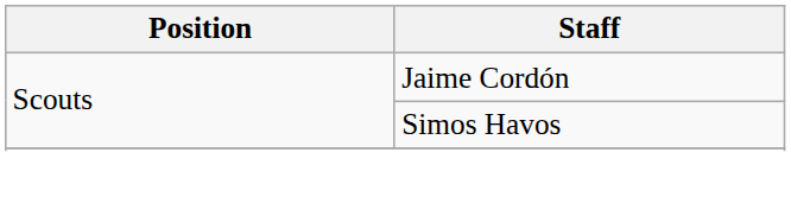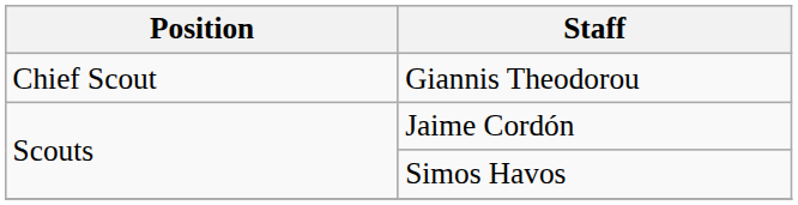+ row: Chief Scout | Giannis Theodorou
